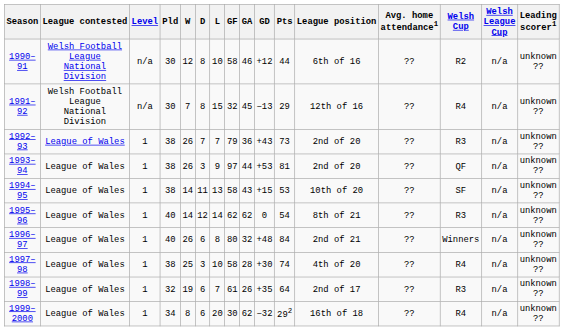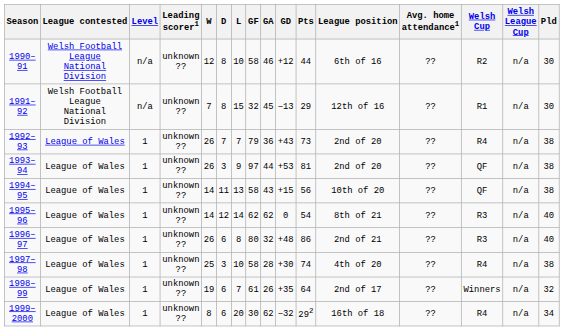columns swapped: Pld <-> Leading scorer1
1991–92 | Welsh Cup: R4 -> R1
1992–93 | Welsh Cup: R3 -> R4
1994–95 | Pts: 53 -> 56
1994–95 | Welsh Cup: SF -> QF
1996–97 | Pts: 84 -> 86
1996–97 | Welsh Cup: Winners -> R3
1998–99 | Welsh Cup: R3 -> Winners
